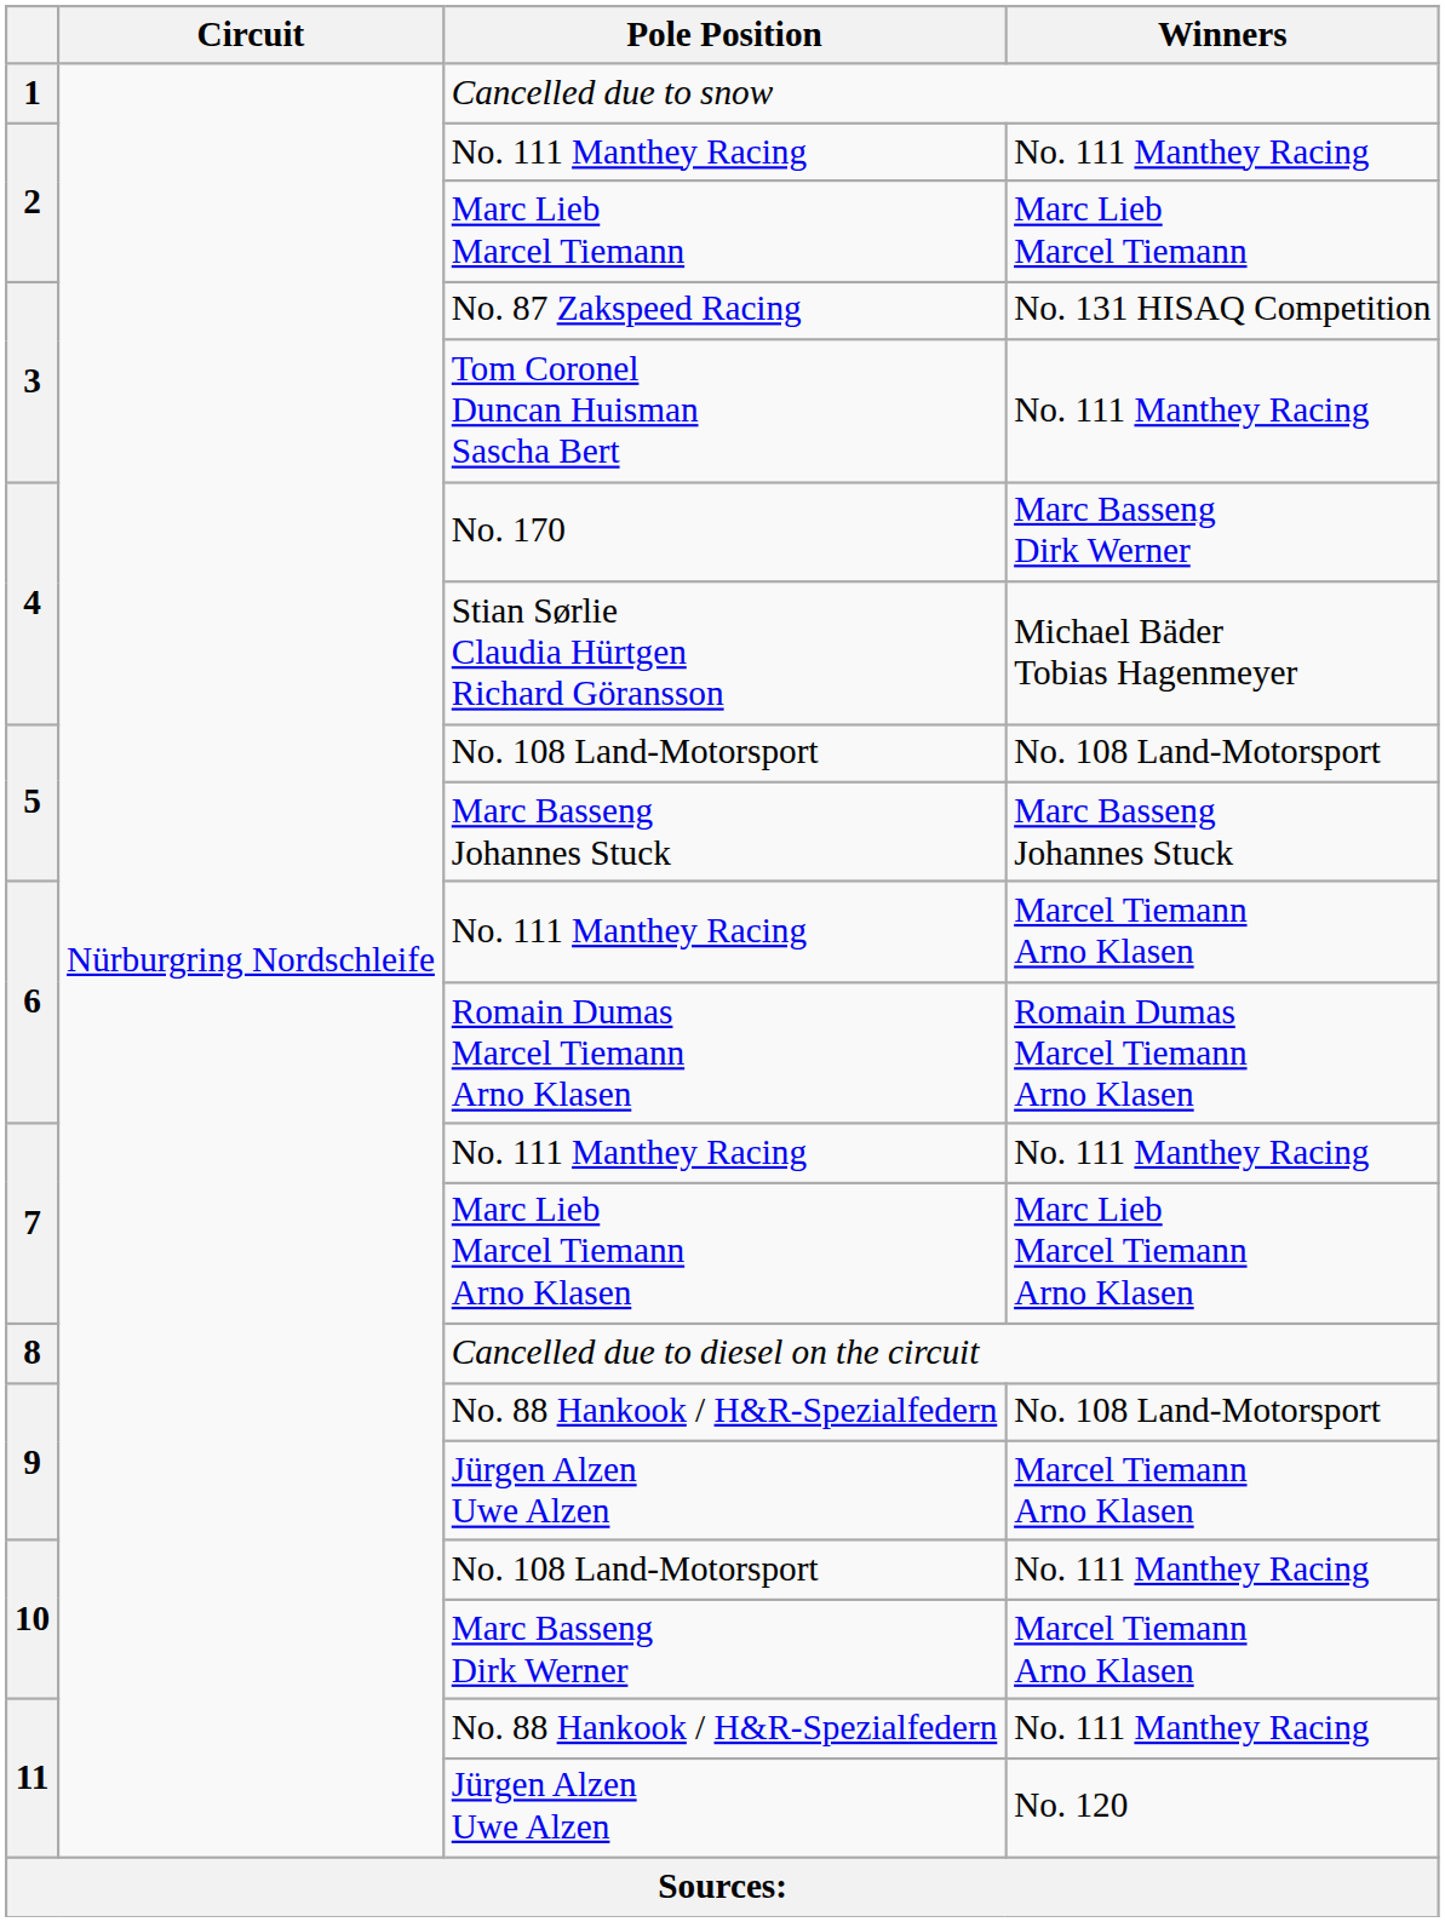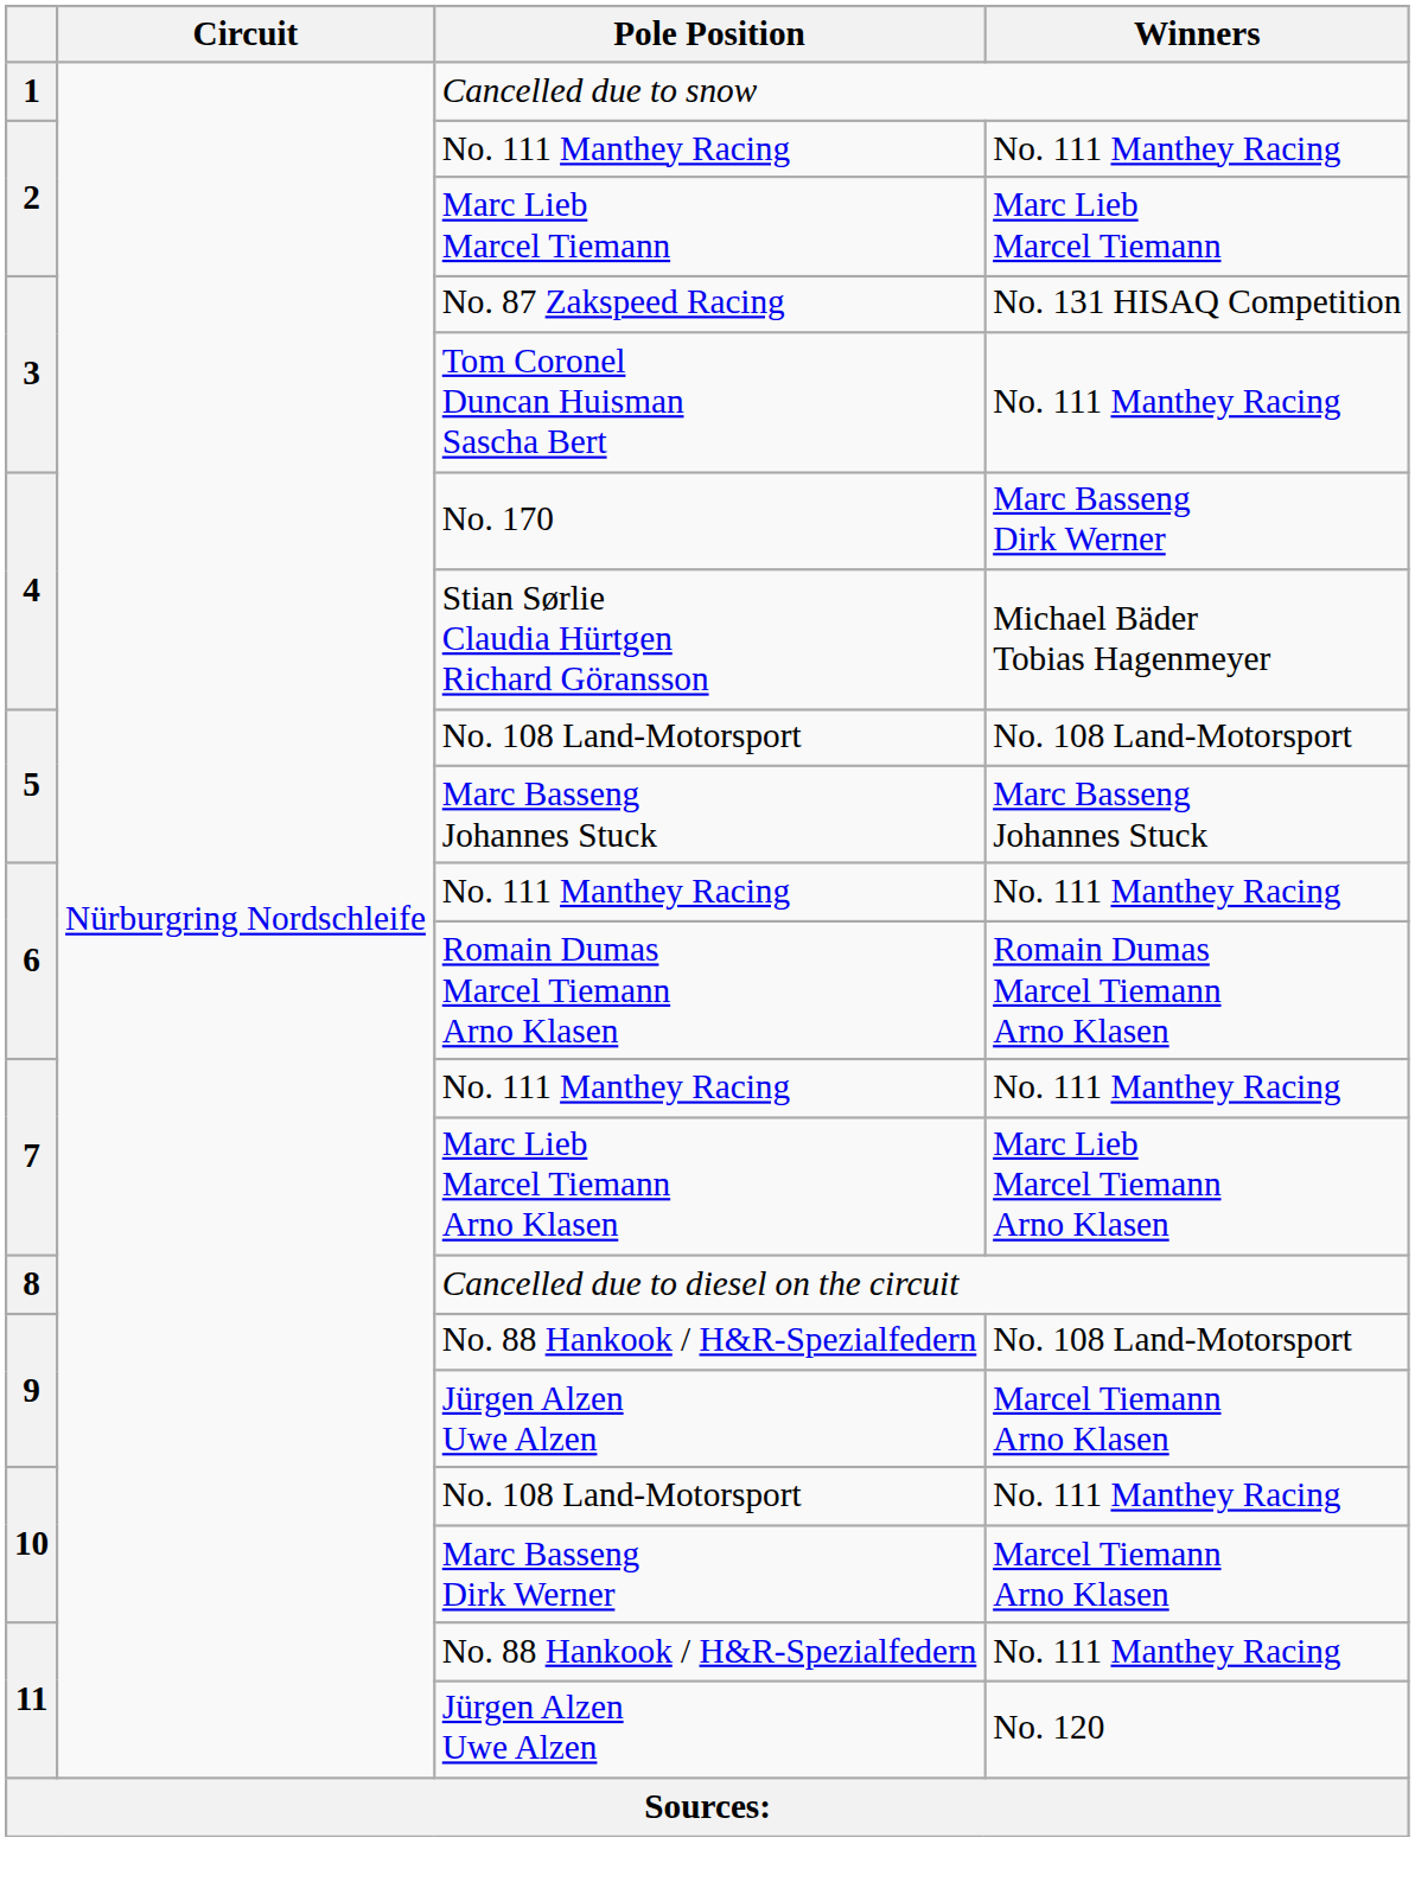6 / No. 111 Manthey Racing | Winners: Marcel Tiemann Arno Klasen -> No. 111 Manthey Racing
